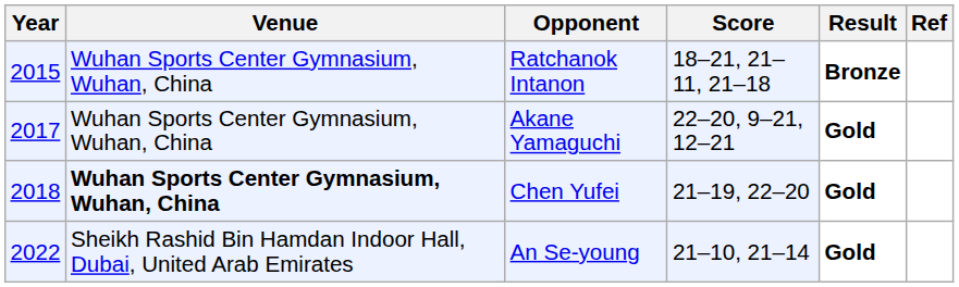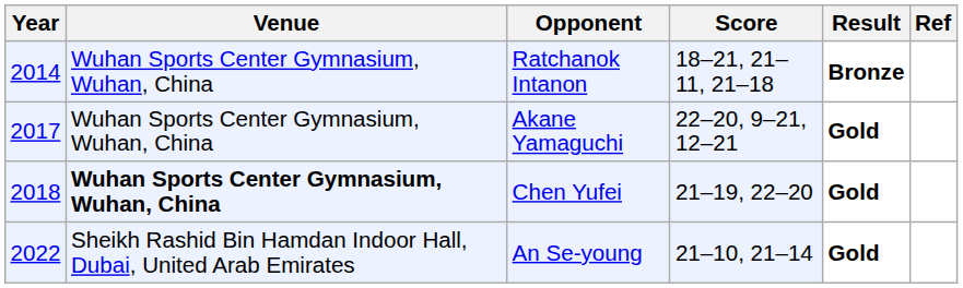Ratchanok Intanon | Year: 2015 -> 2014
